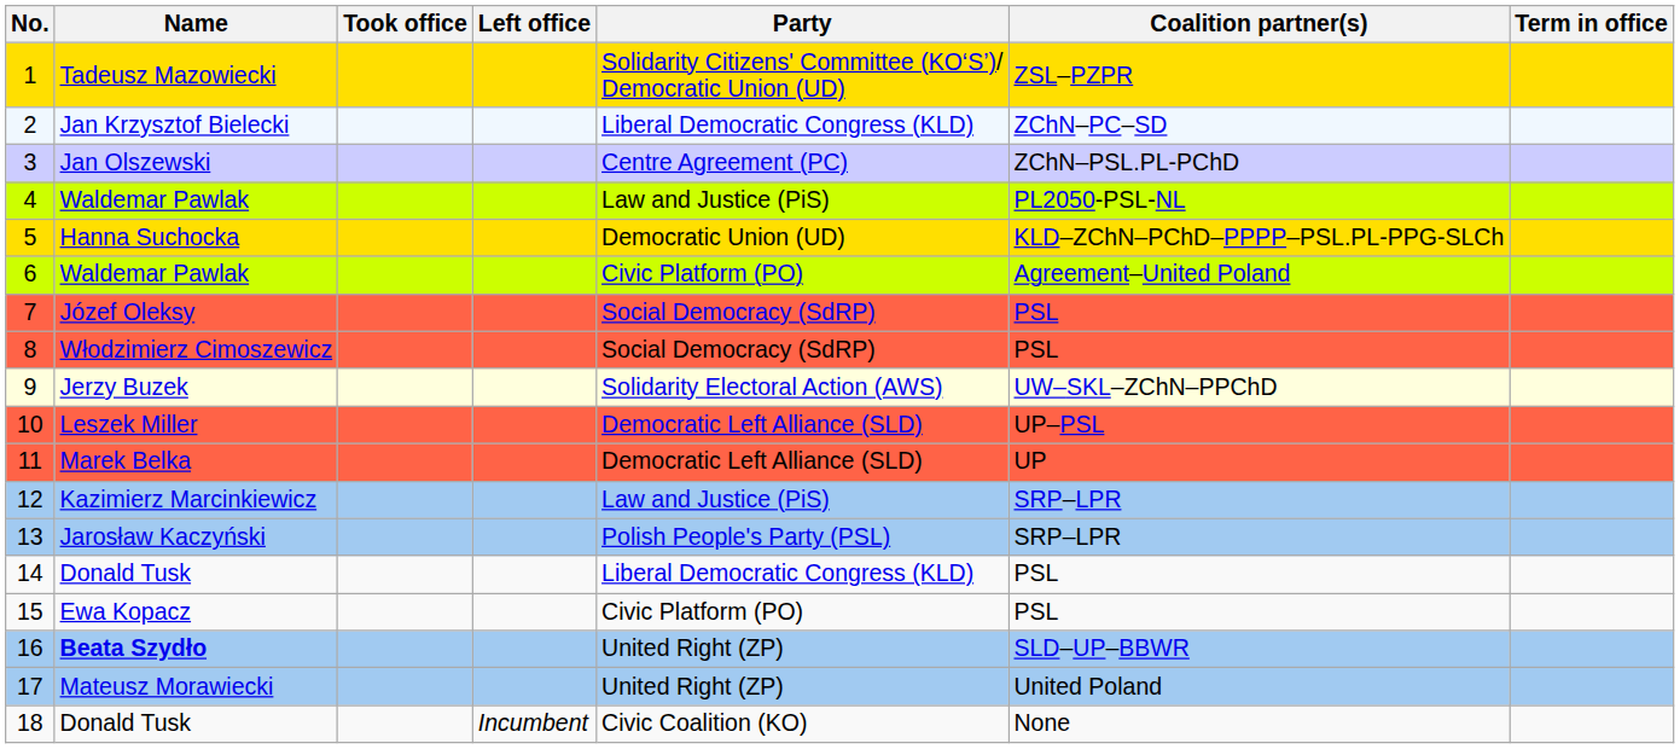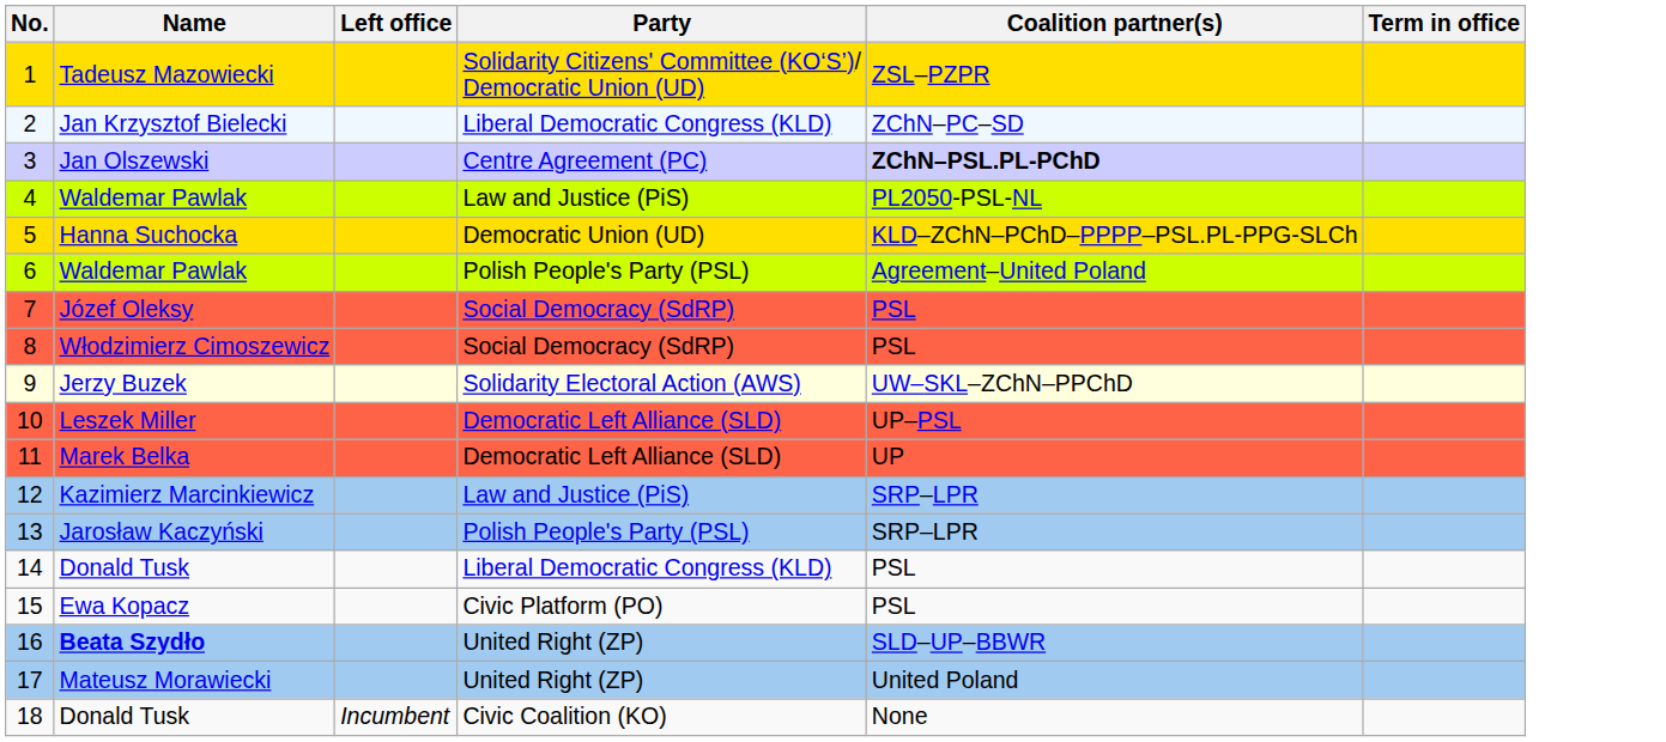- column: Took office
3 | Coalition partner(s): normal -> bold
6 | Party: Civic Platform (PO) -> Polish People's Party (PSL)
